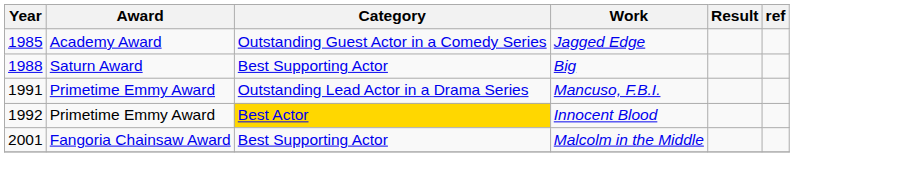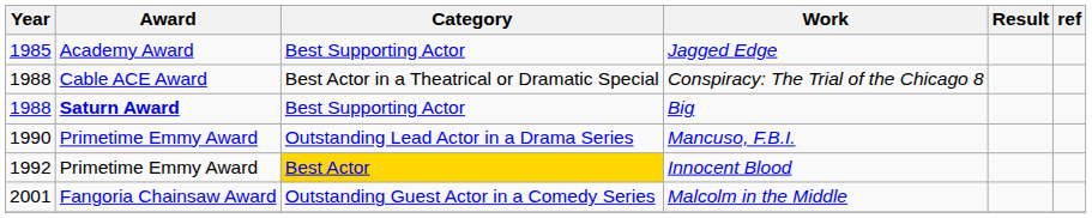Jagged Edge | Category: Outstanding Guest Actor in a Comedy Series -> Best Supporting Actor
+ row: 1988 | Cable ACE Award | Best Actor in a Theatrical or Dramatic Special | Conspiracy: The Trial of the Chicago 8
Big | Award: normal -> bold
Mancuso, F.B.I. | Year: 1991 -> 1990
Malcolm in the Middle | Category: Best Supporting Actor -> Outstanding Guest Actor in a Comedy Series
